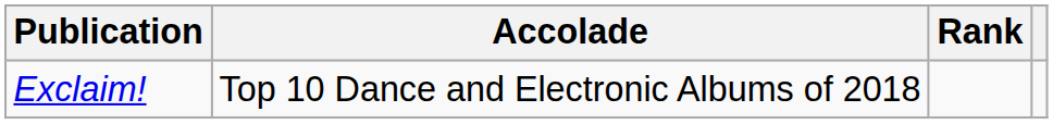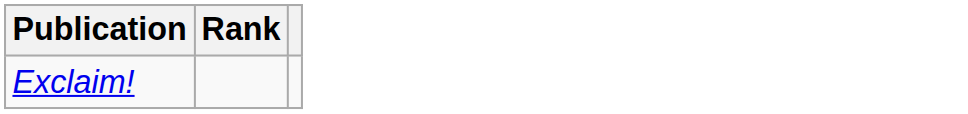- column: Accolade | Top 10 Dance and Electronic Albums of 2018
